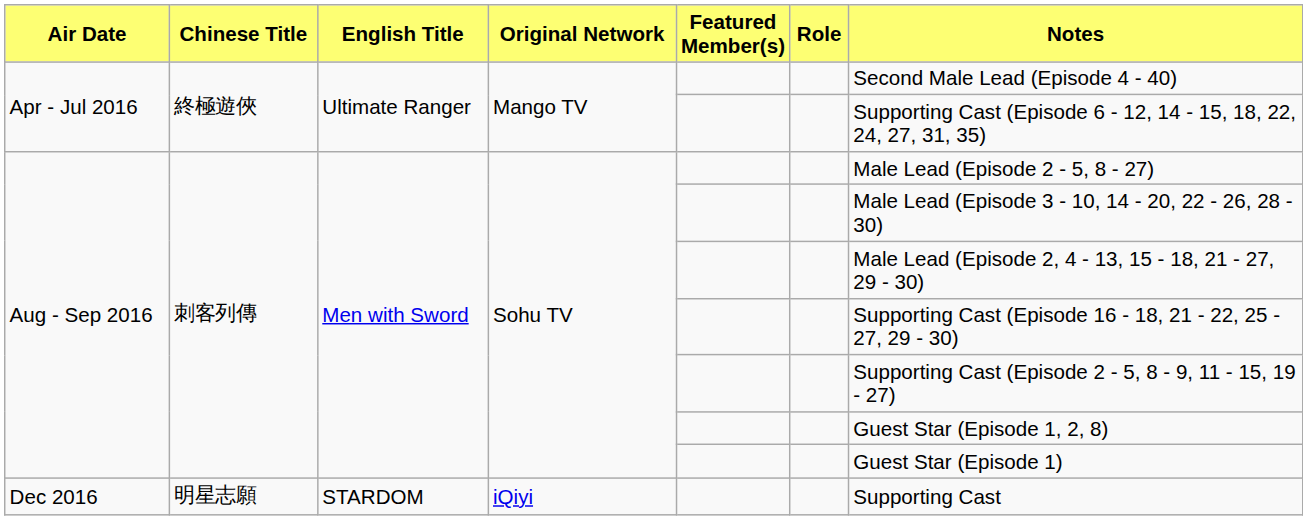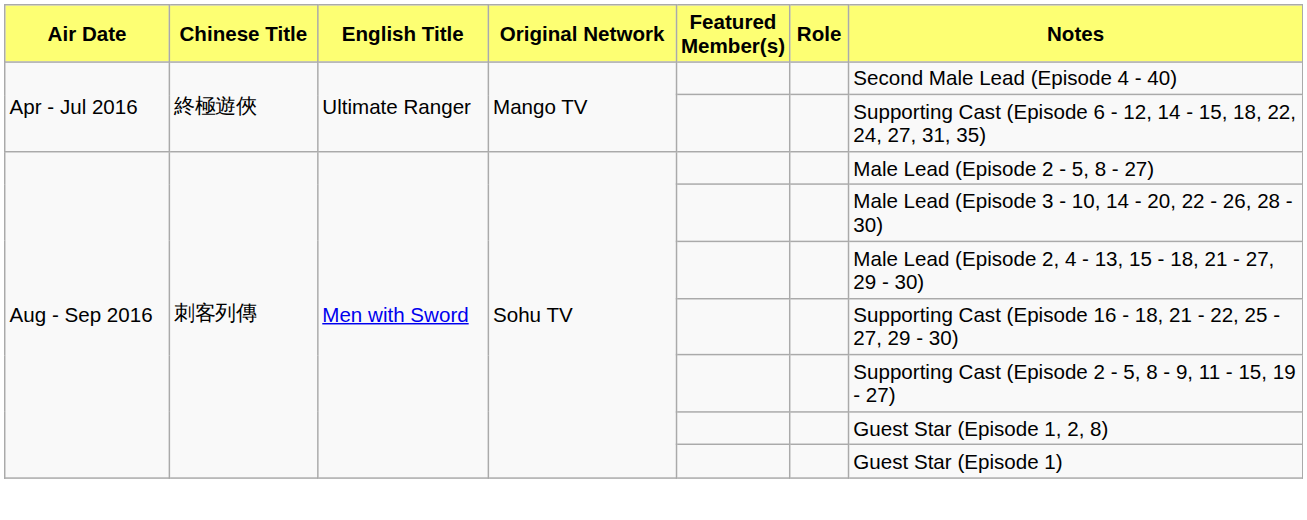- row: Dec 2016 | 明星志願 | STARDOM | iQiyi | Supporting Cast
